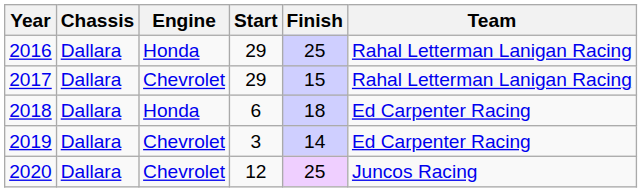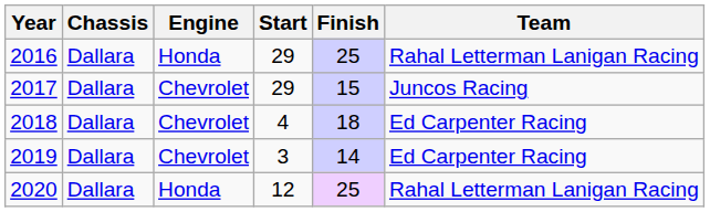2017 | Team: Rahal Letterman Lanigan Racing -> Juncos Racing
2018 | Engine: Honda -> Chevrolet
2018 | Start: 6 -> 4
2020 | Engine: Chevrolet -> Honda
2020 | Team: Juncos Racing -> Rahal Letterman Lanigan Racing
